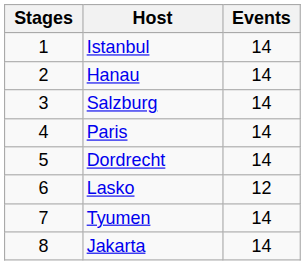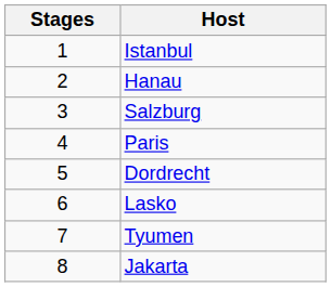- column: Events | 14 | 14 | 14 | 14 | 14 | 12 | 14 | 14
